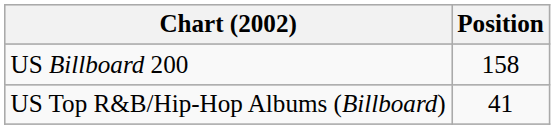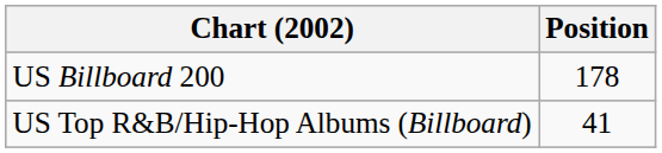US Billboard 200 | Position: 158 -> 178
